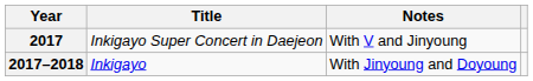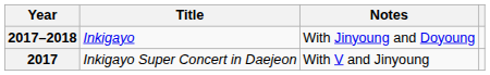rows swapped: 2017–2018 <-> 2017
